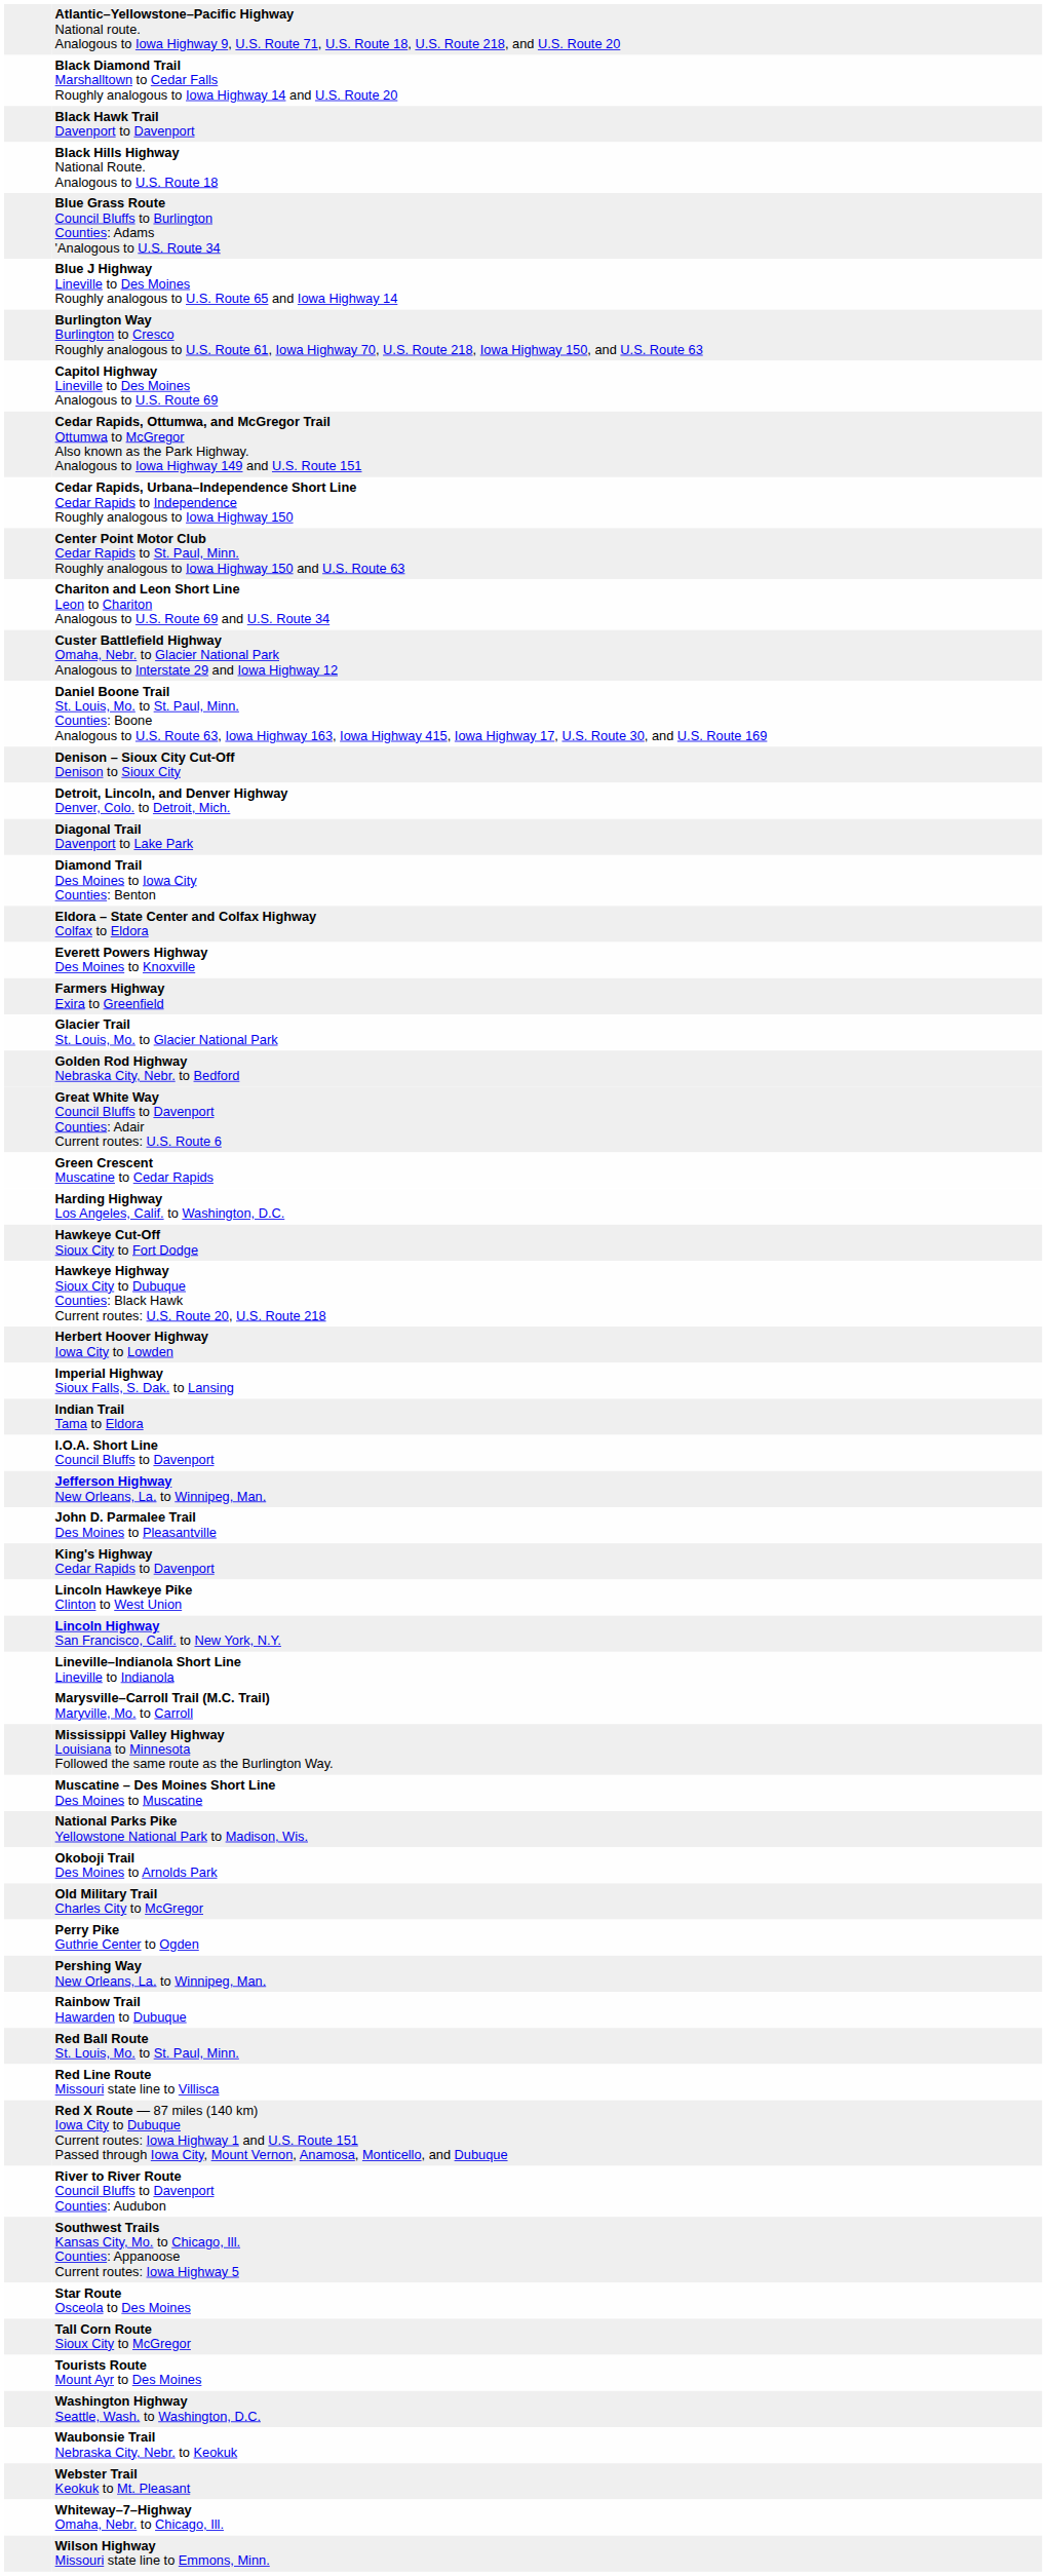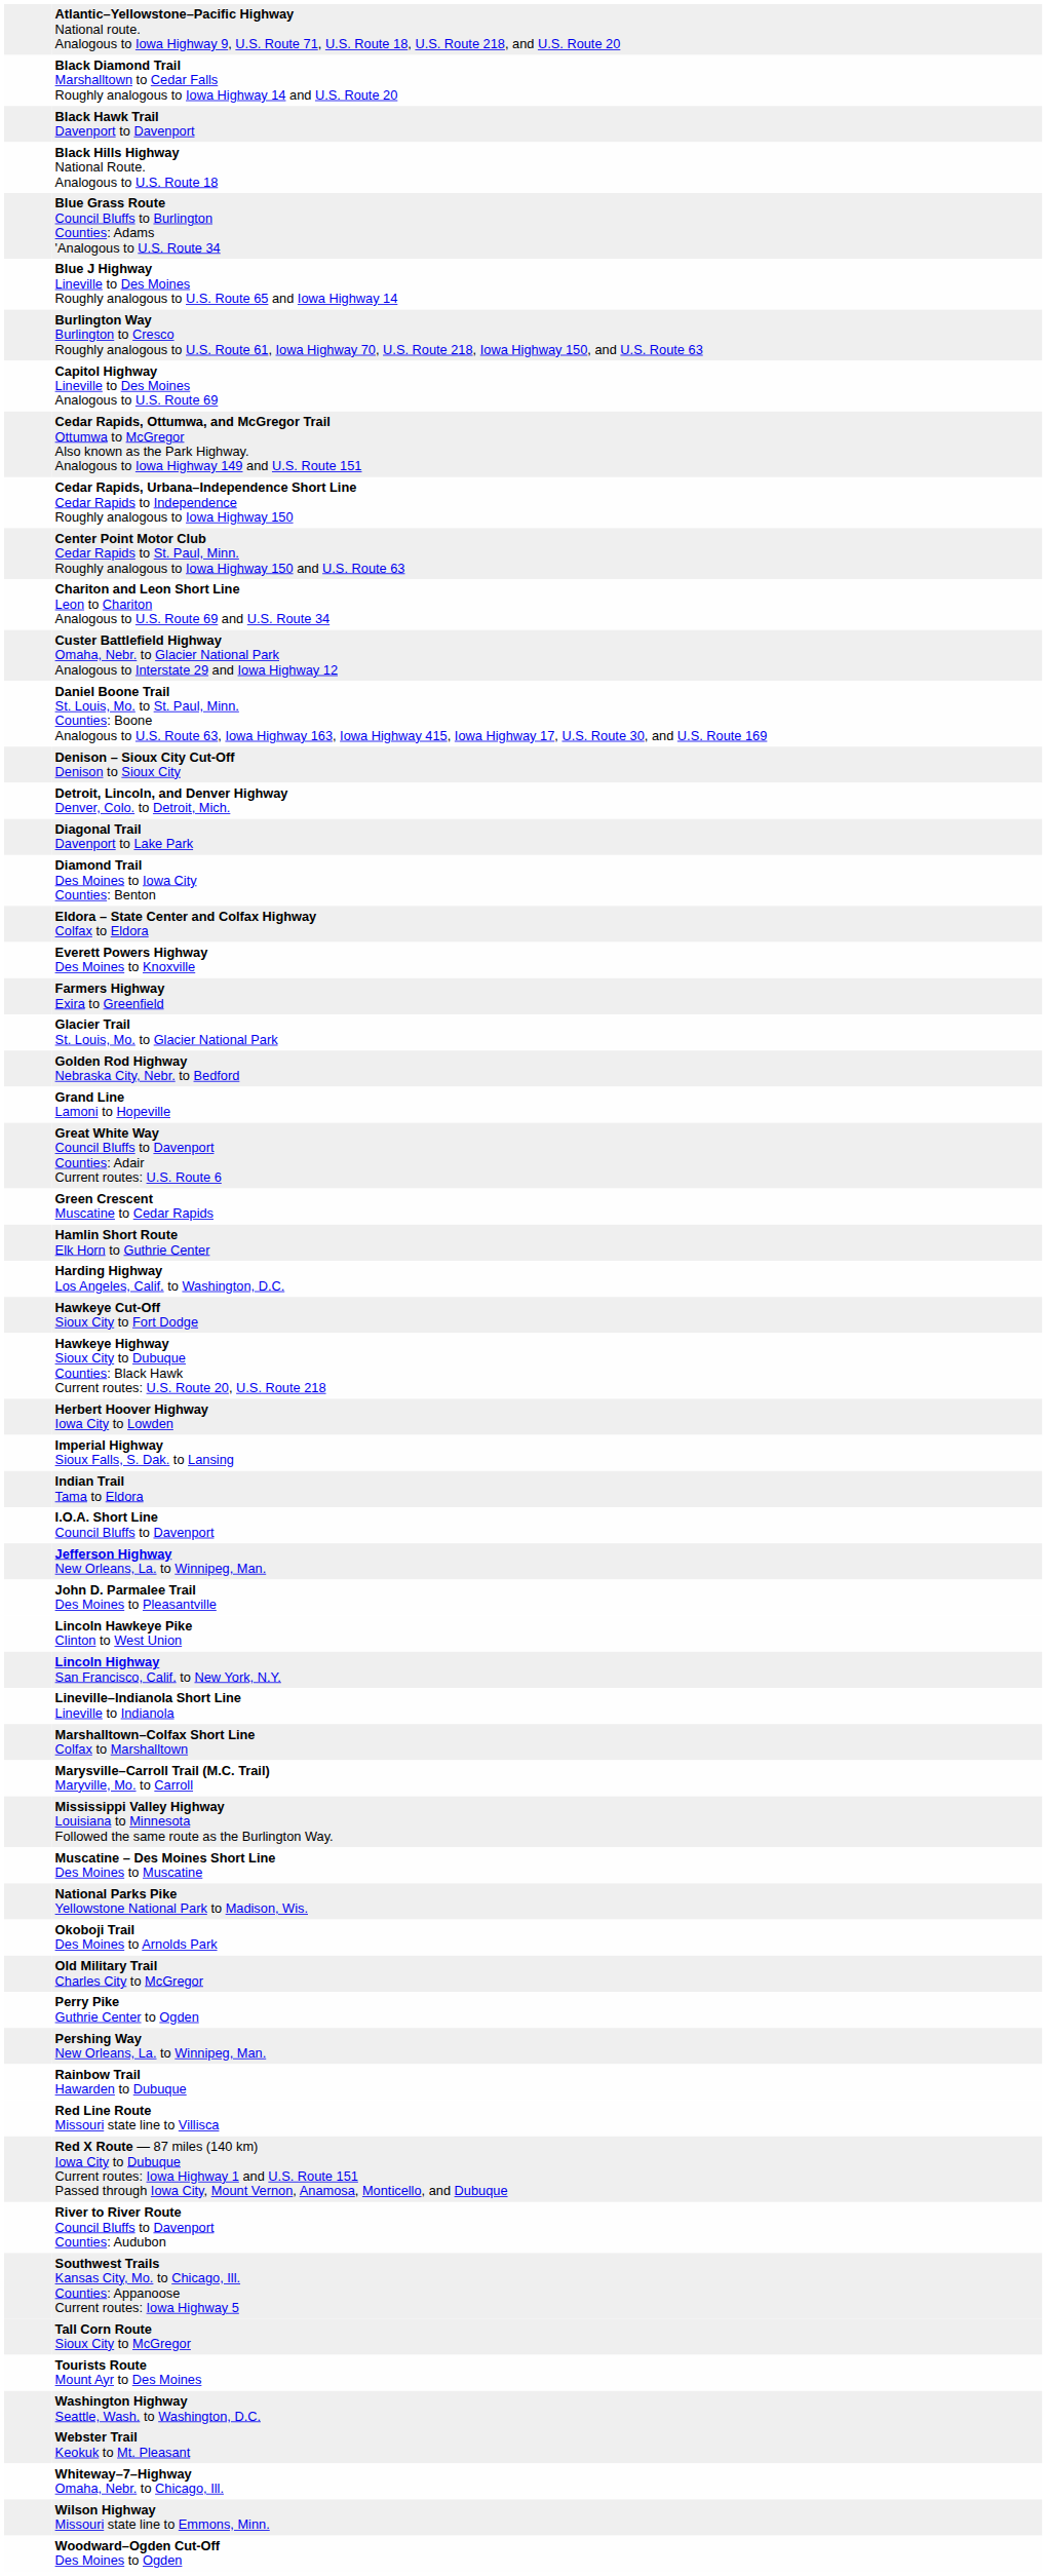+ row: Grand Line Lamoni to Hopeville
+ row: Hamlin Short Route Elk Horn to Guthrie Center
- row: King's Highway Cedar Rapids to Davenport
+ row: Marshalltown–Colfax Short Line Colfax to Marshalltown
- row: Red Ball Route St. Louis, Mo. to St. Paul, Minn.
- row: Star Route Osceola to Des Moines
- row: Waubonsie Trail Nebraska City, Nebr. to Keokuk
+ row: Woodward–Ogden Cut-Off Des Moines to Ogden
